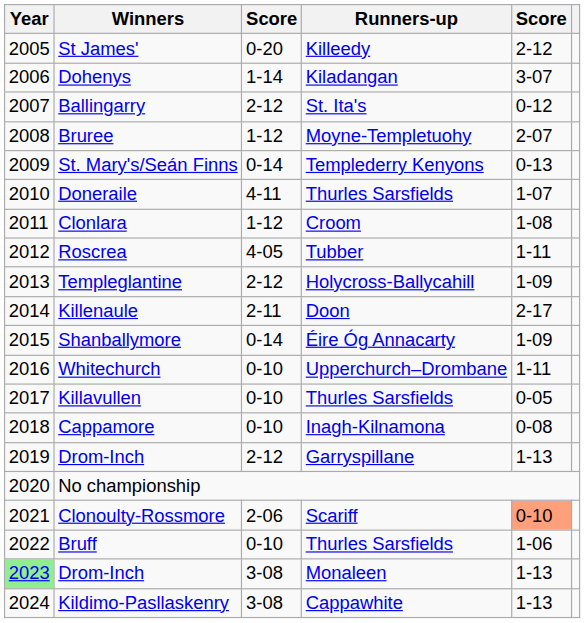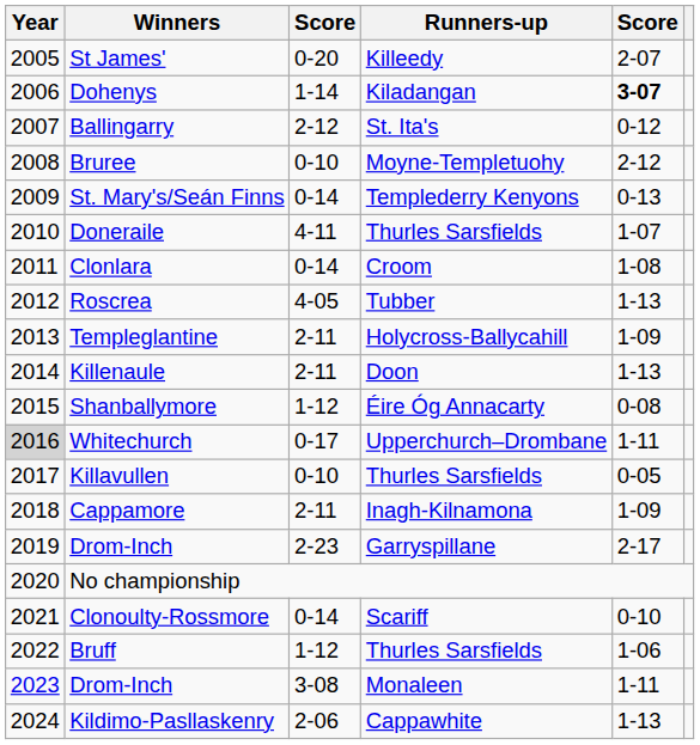St James' | column 5: 2-12 -> 2-07
Dohenys | column 5: normal -> bold
Bruree | column 3: 1-12 -> 0-10
Bruree | column 5: 2-07 -> 2-12
Clonlara | column 3: 1-12 -> 0-14
Roscrea | column 5: 1-11 -> 1-13
Templeglantine | column 3: 2-12 -> 2-11
Killenaule | column 5: 2-17 -> 1-13
Shanballymore | column 3: 0-14 -> 1-12
Shanballymore | column 5: 1-09 -> 0-08
Whitechurch | Year: no background -> lightgrey background
Whitechurch | column 3: 0-10 -> 0-17
Cappamore | column 3: 0-10 -> 2-11
Cappamore | column 5: 0-08 -> 1-09
Drom-Inch / Garryspillane | column 3: 2-12 -> 2-23
Drom-Inch / Garryspillane | column 5: 1-13 -> 2-17
Clonoulty-Rossmore | column 3: 2-06 -> 0-14
Clonoulty-Rossmore | column 5: lightsalmon background -> no background
Bruff | column 3: 0-10 -> 1-12
Drom-Inch / Monaleen | Year: lightgreen background -> no background
Drom-Inch / Monaleen | column 5: 1-13 -> 1-11
Kildimo-Pasllaskenry | column 3: 3-08 -> 2-06
